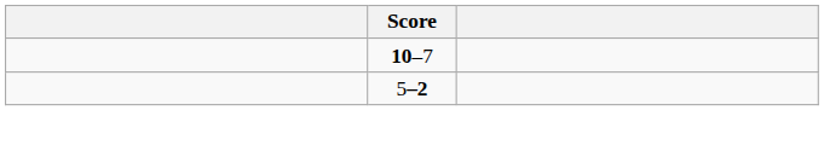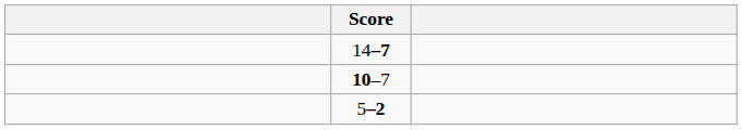+ row: 14–7
